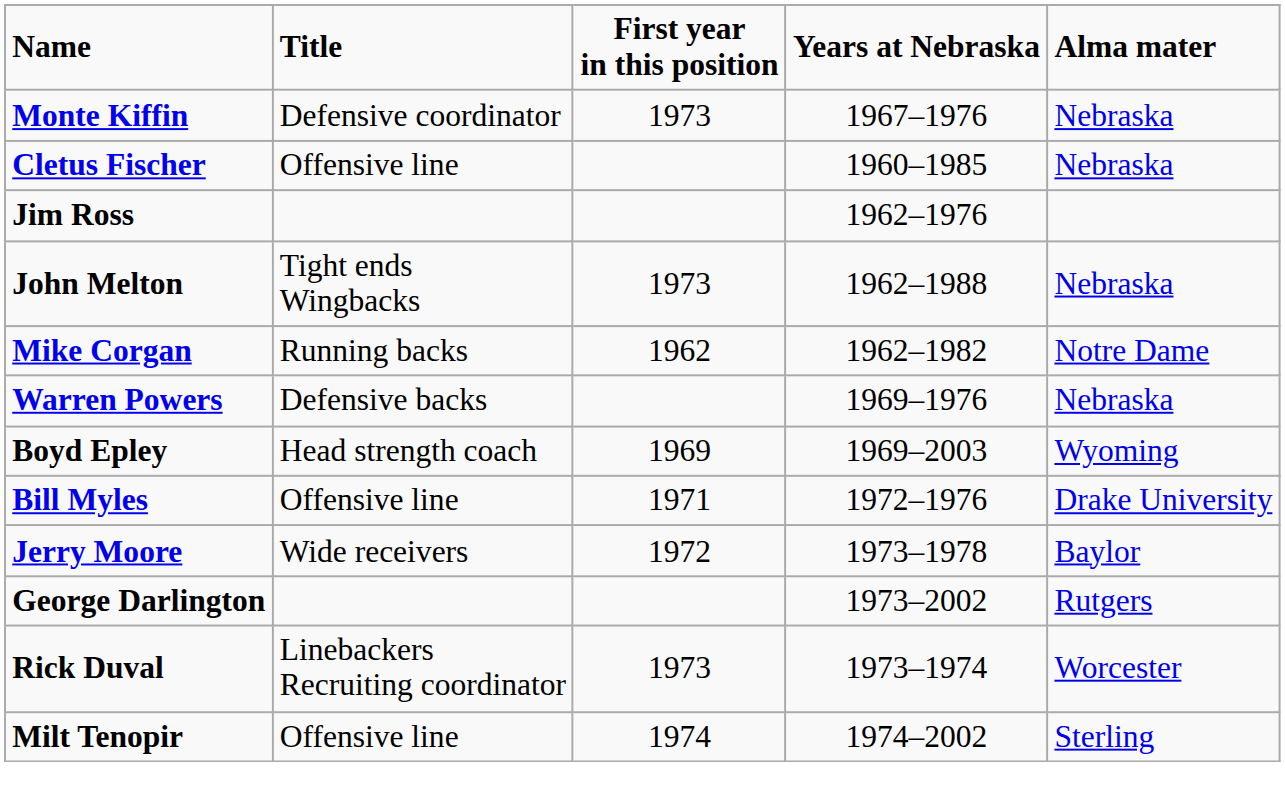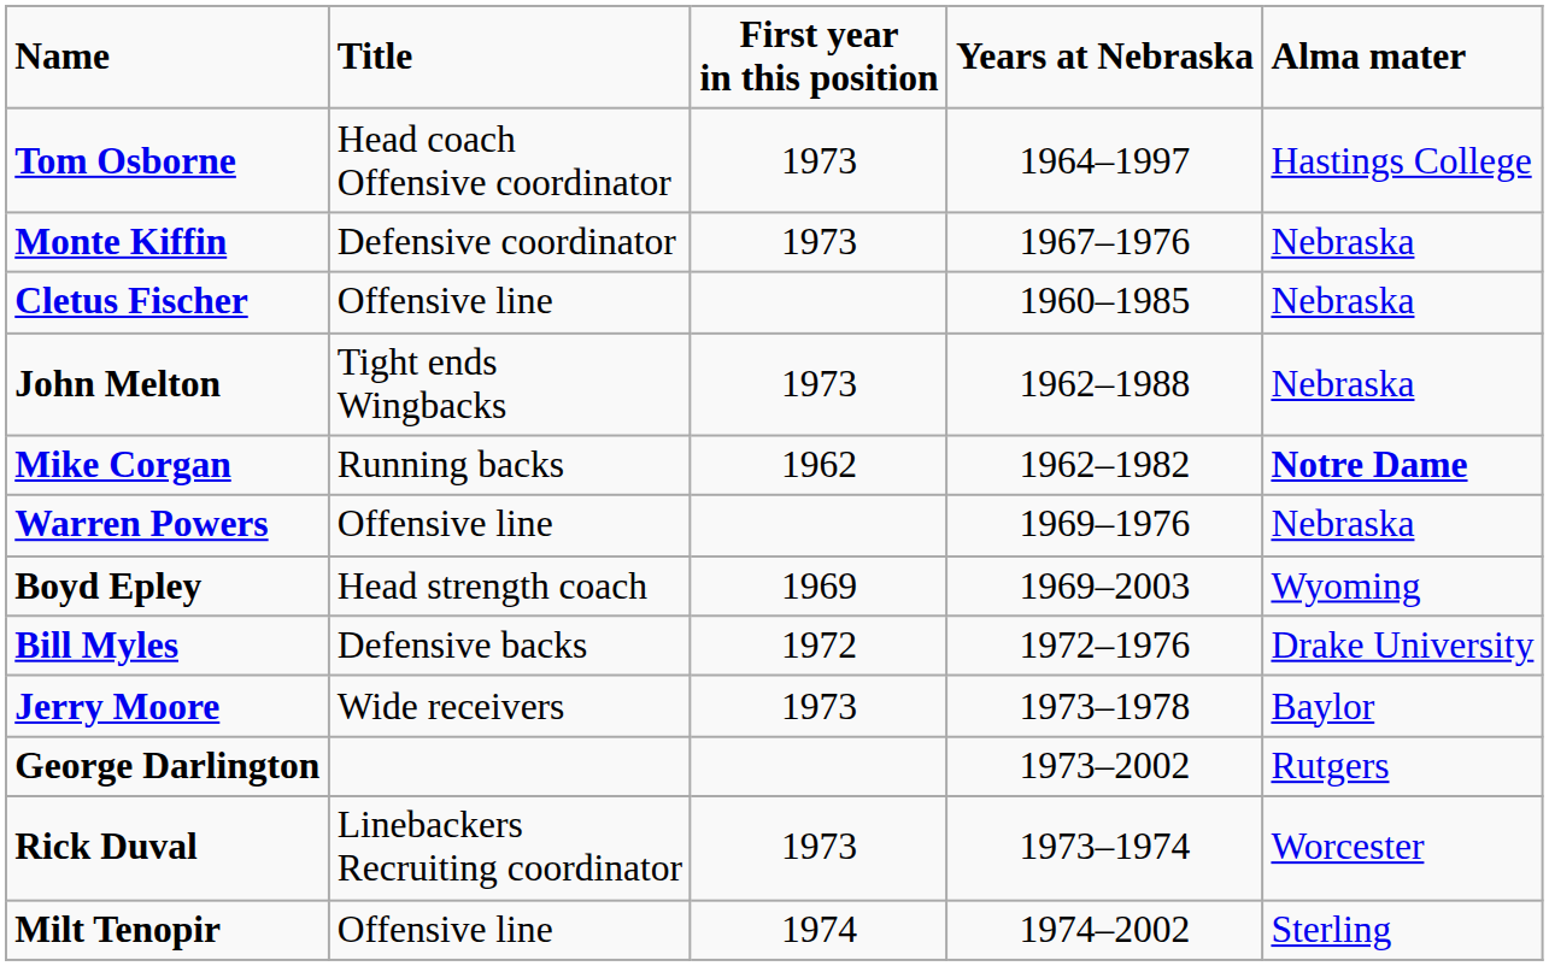+ row: Tom Osborne | Head coach Offensive coordinator | 1973 | 1964–1997 | Hastings College
- row: Jim Ross | 1962–1976
Mike Corgan | Alma mater: normal -> bold
Warren Powers | Title: Defensive backs -> Offensive line
Bill Myles | Title: Offensive line -> Defensive backs
Bill Myles | First year in this position: 1971 -> 1972
Jerry Moore | First year in this position: 1972 -> 1973
